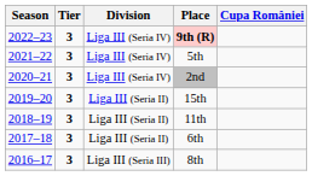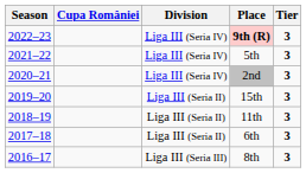columns swapped: Tier <-> Cupa României
